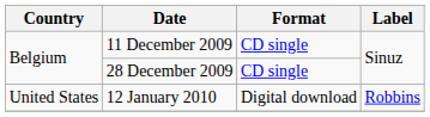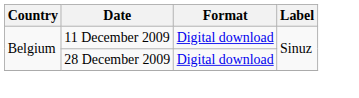11 December 2009 | Format: CD single -> Digital download
28 December 2009 | Format: CD single -> Digital download
- row: United States | 12 January 2010 | Digital download | Robbins
